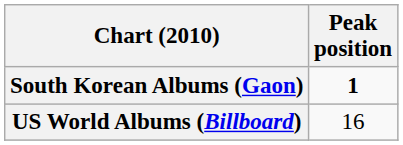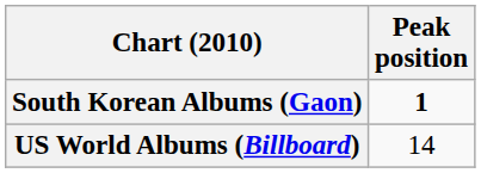US World Albums (Billboard) | Peak position: 16 -> 14
